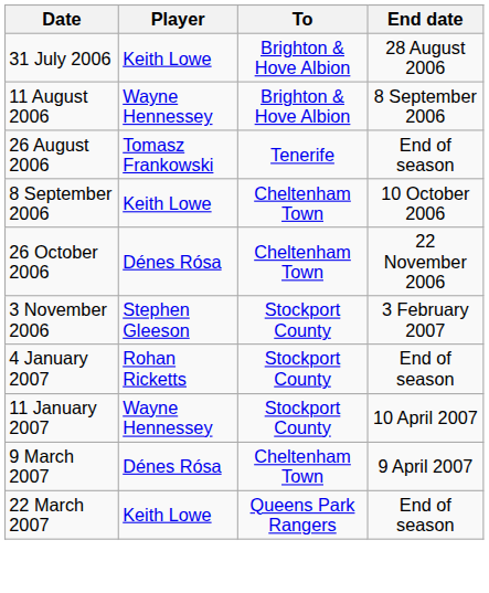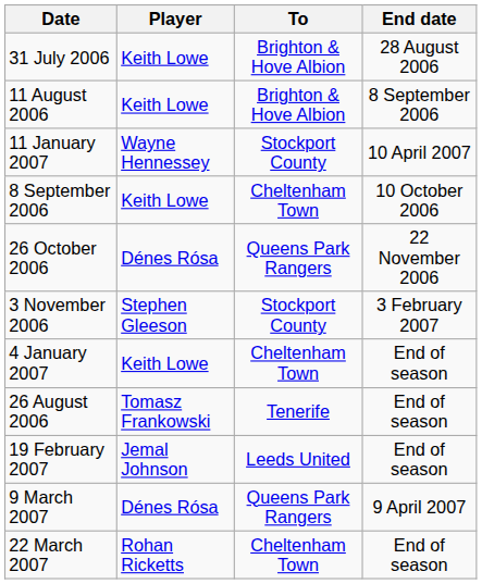11 August 2006 | Player: Wayne Hennessey -> Keith Lowe
rows swapped: 26 August 2006 <-> 11 January 2007
26 October 2006 | To: Cheltenham Town -> Queens Park Rangers
4 January 2007 | Player: Rohan Ricketts -> Keith Lowe
4 January 2007 | To: Stockport County -> Cheltenham Town
+ row: 19 February 2007 | Jemal Johnson | Leeds United | End of season
9 March 2007 | To: Cheltenham Town -> Queens Park Rangers
22 March 2007 | Player: Keith Lowe -> Rohan Ricketts
22 March 2007 | To: Queens Park Rangers -> Cheltenham Town
